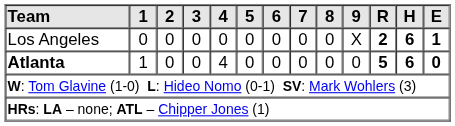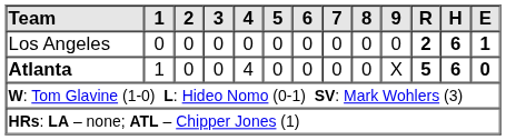Los Angeles | 9: X -> 0
Atlanta | 9: 0 -> X
